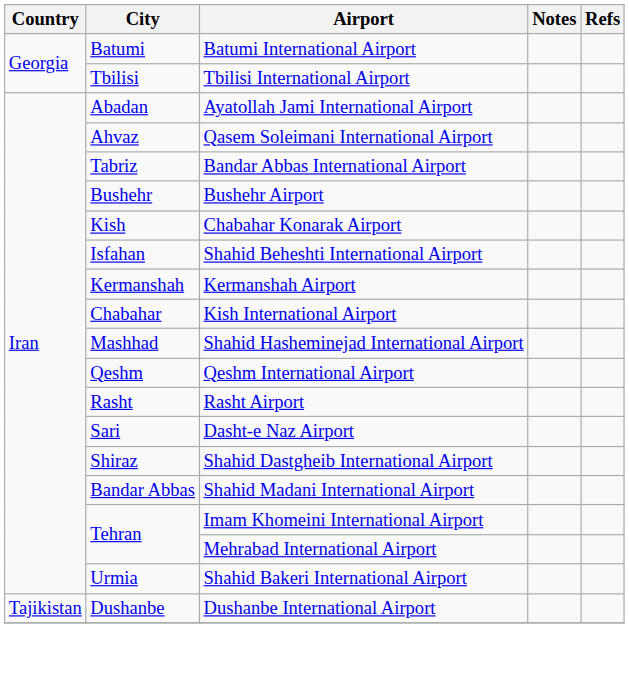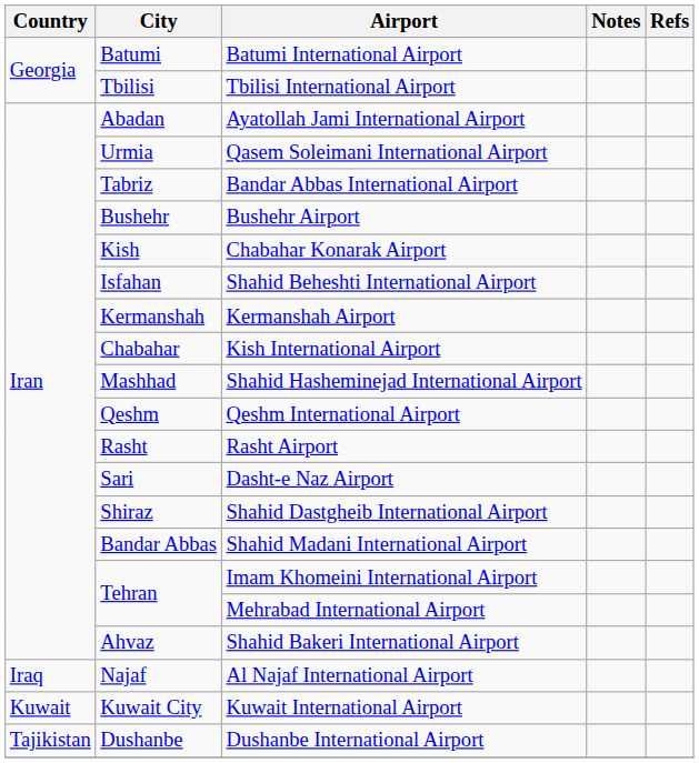Qasem Soleimani International Airport | City: Ahvaz -> Urmia
Shahid Bakeri International Airport | City: Urmia -> Ahvaz
+ row: Iraq | Najaf | Al Najaf International Airport
+ row: Kuwait | Kuwait City | Kuwait International Airport
